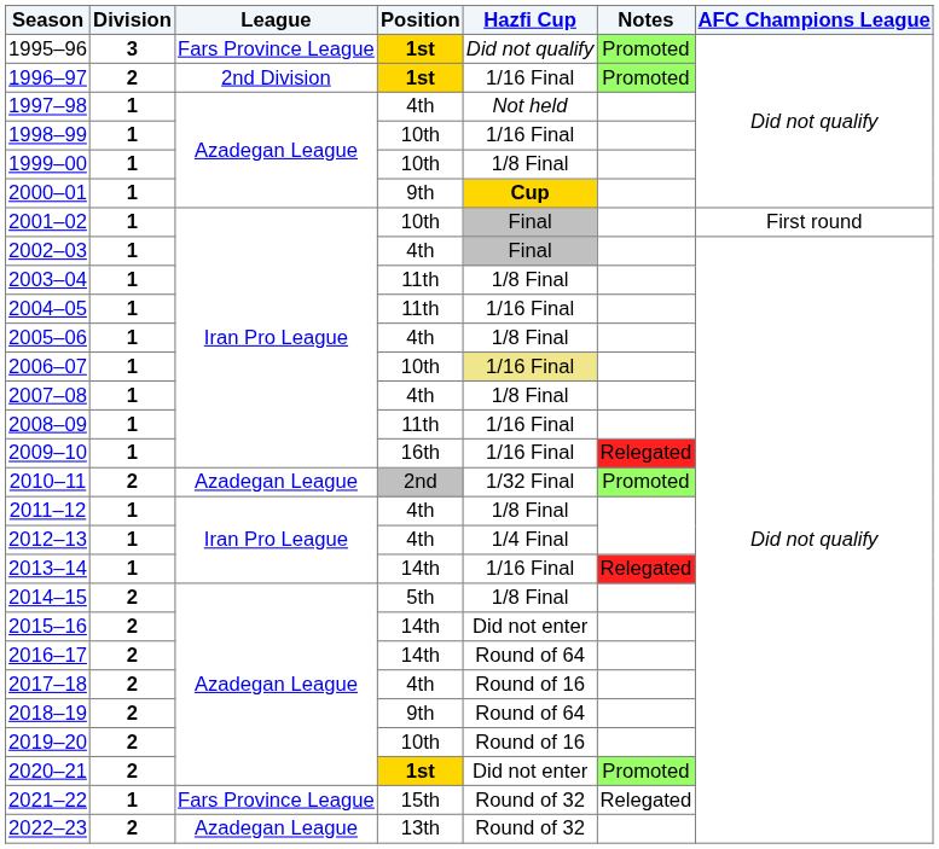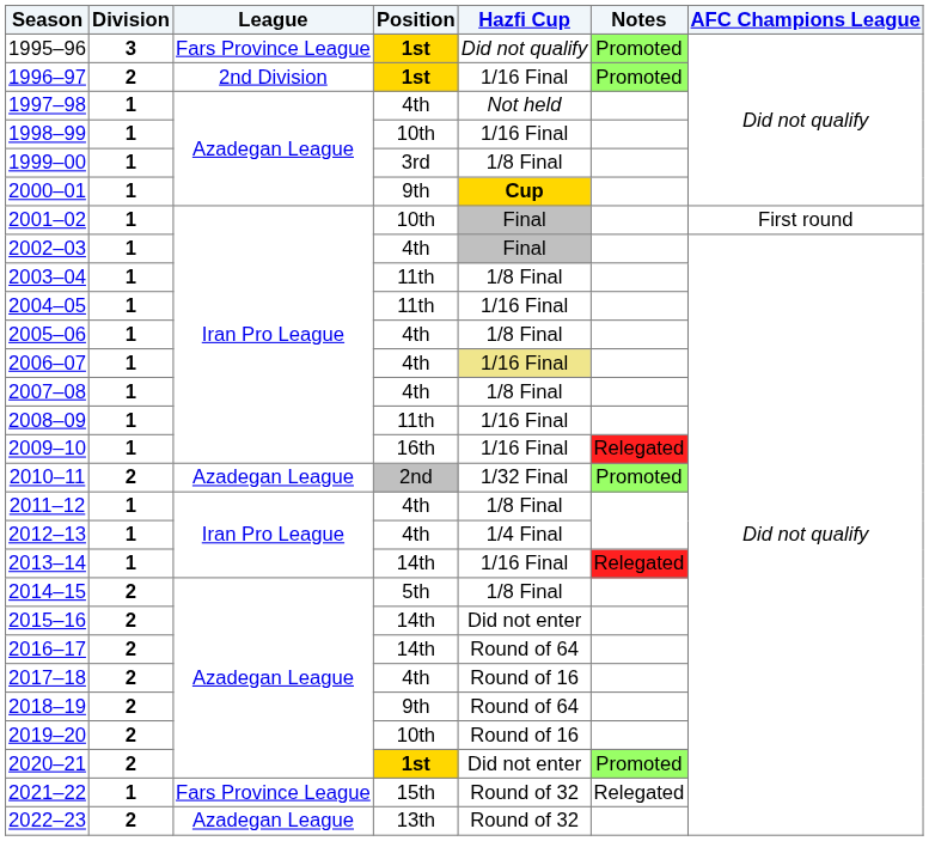1999–00 | Position: 10th -> 3rd
2006–07 | Position: 10th -> 4th
